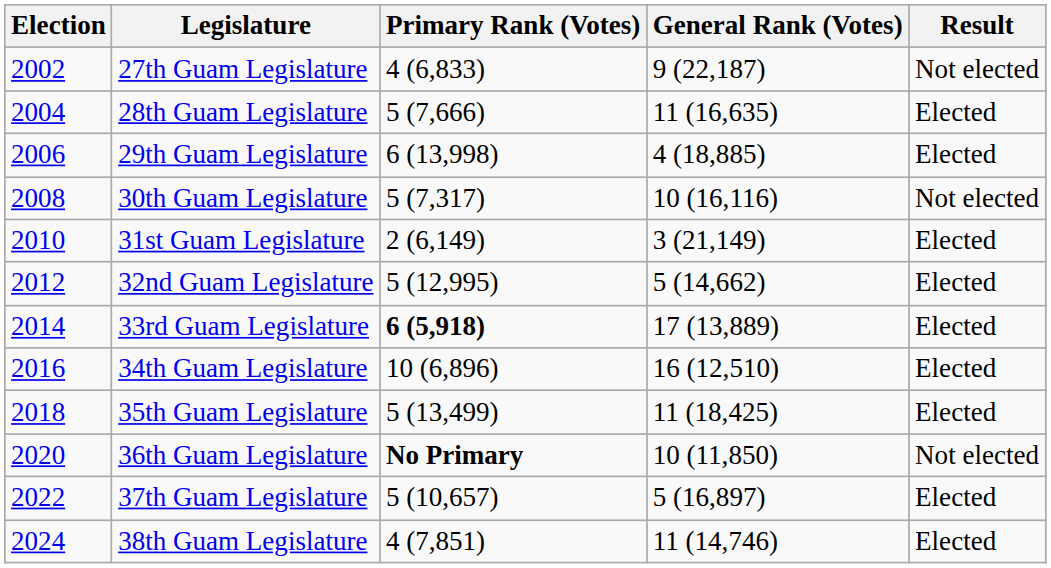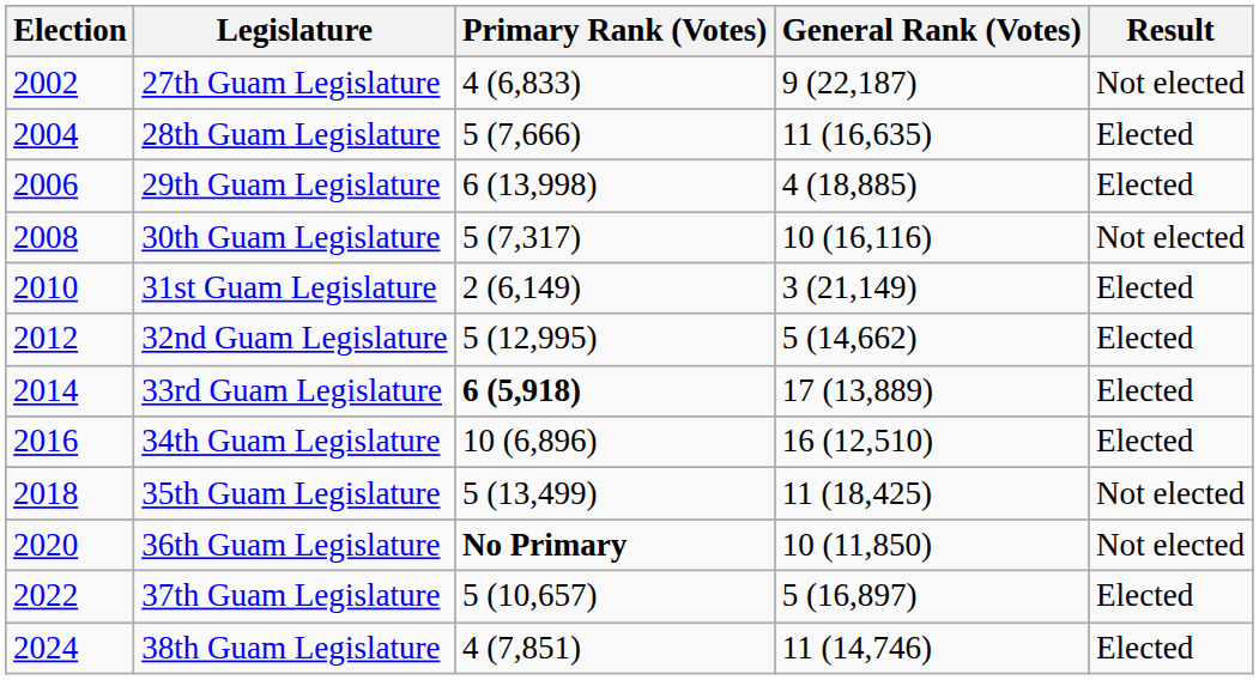35th Guam Legislature | Result: Elected -> Not elected
